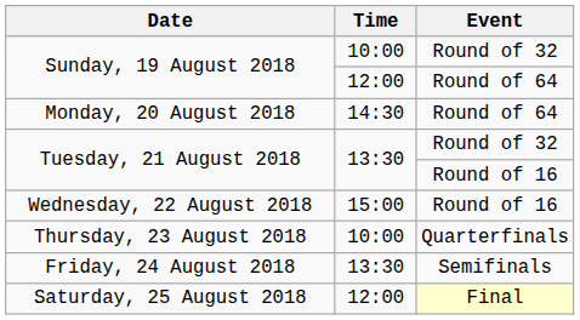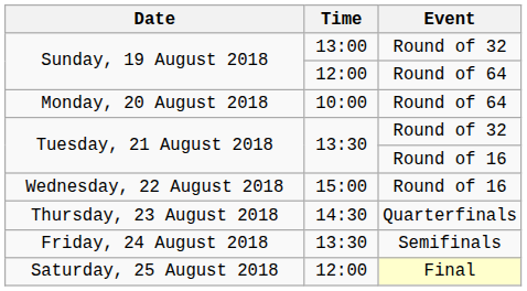Sunday, 19 August 2018 / Round of 32 | Time: 10:00 -> 13:00
Monday, 20 August 2018 | Time: 14:30 -> 10:00
Thursday, 23 August 2018 | Time: 10:00 -> 14:30
